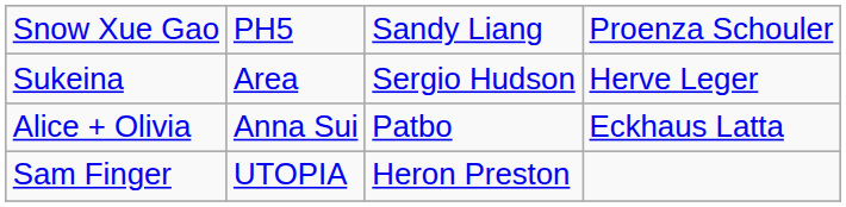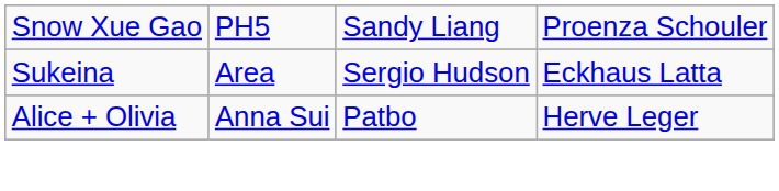Sukeina | column 4: Herve Leger -> Eckhaus Latta
Alice + Olivia | column 4: Eckhaus Latta -> Herve Leger
- row: Sam Finger | UTOPIA | Heron Preston
